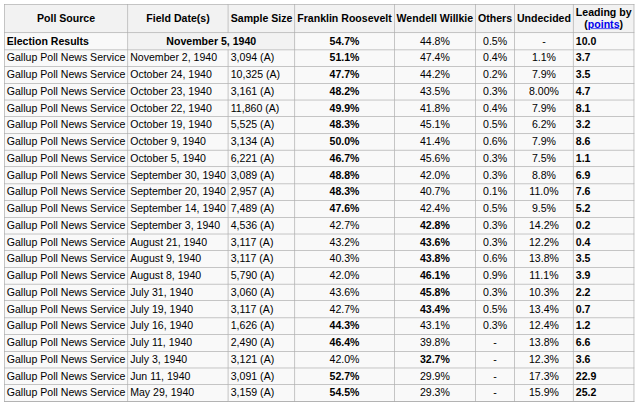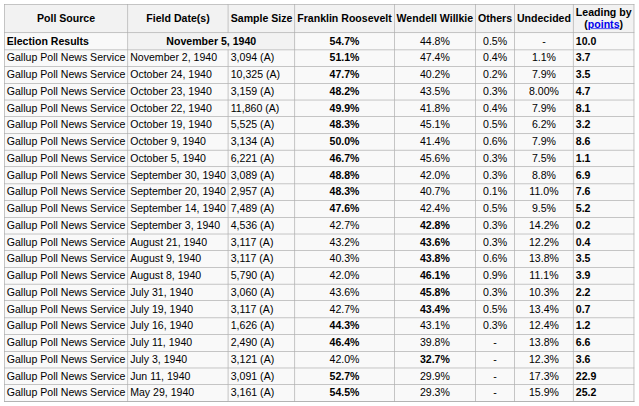October 24, 1940 | Wendell Willkie: 44.2% -> 40.2%
October 23, 1940 | Sample Size: 3,161 (A) -> 3,159 (A)
May 29, 1940 | Sample Size: 3,159 (A) -> 3,161 (A)
